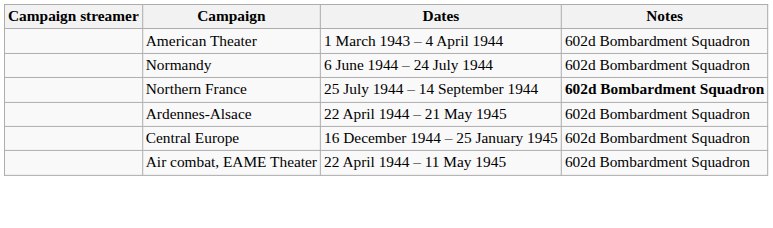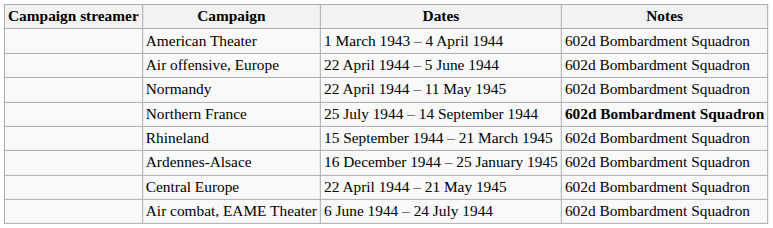+ row: Air offensive, Europe | 22 April 1944 – 5 June 1944 | 602d Bombardment Squadron
Normandy | Dates: 6 June 1944 – 24 July 1944 -> 22 April 1944 – 11 May 1945
+ row: Rhineland | 15 September 1944 – 21 March 1945 | 602d Bombardment Squadron
Ardennes-Alsace | Dates: 22 April 1944 – 21 May 1945 -> 16 December 1944 – 25 January 1945
Central Europe | Dates: 16 December 1944 – 25 January 1945 -> 22 April 1944 – 21 May 1945
Air combat, EAME Theater | Dates: 22 April 1944 – 11 May 1945 -> 6 June 1944 – 24 July 1944
